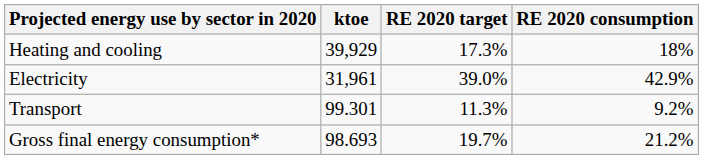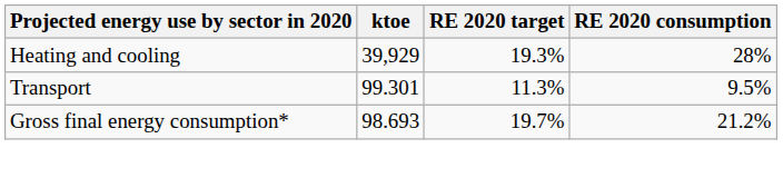Heating and cooling | RE 2020 target: 17.3% -> 19.3%
Heating and cooling | RE 2020 consumption: 18% -> 28%
- row: Electricity | 31,961 | 39.0% | 42.9%
Transport | RE 2020 consumption: 9.2% -> 9.5%
